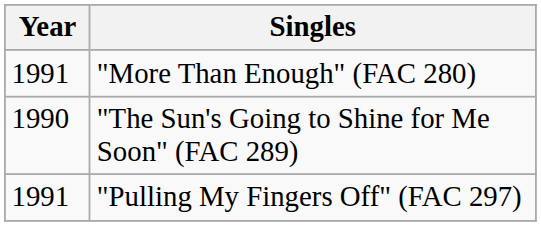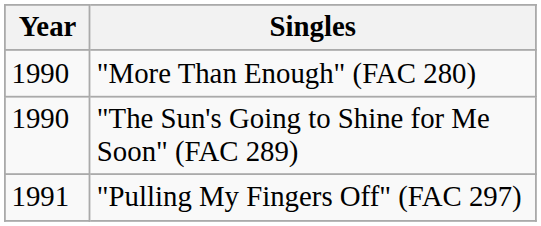"More Than Enough" (FAC 280) | Year: 1991 -> 1990
